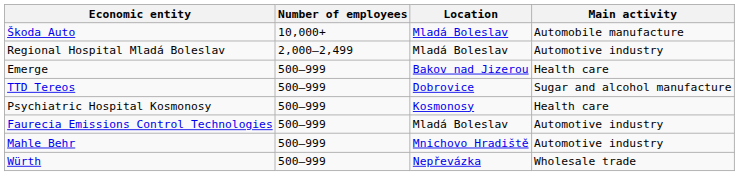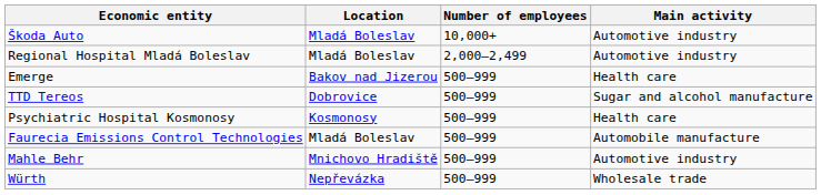columns swapped: Location <-> Number of employees
Škoda Auto | Main activity: Automobile manufacture -> Automotive industry
Faurecia Emissions Control Technologies | Main activity: Automotive industry -> Automobile manufacture
